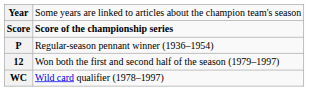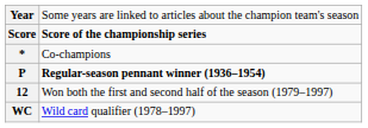+ row: * | Co-champions
P | column 2: normal -> bold
